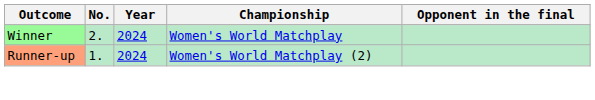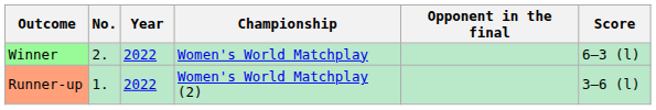+ column: Score | 6–3 (l) | 3–6 (l)
Winner | Year: 2024 -> 2022
Runner-up | Year: 2024 -> 2022
